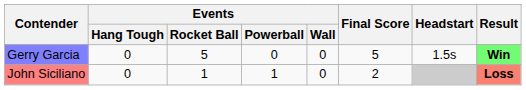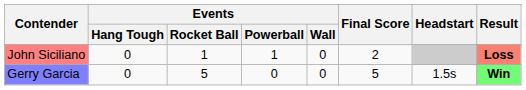rows swapped: John Siciliano <-> Gerry Garcia
